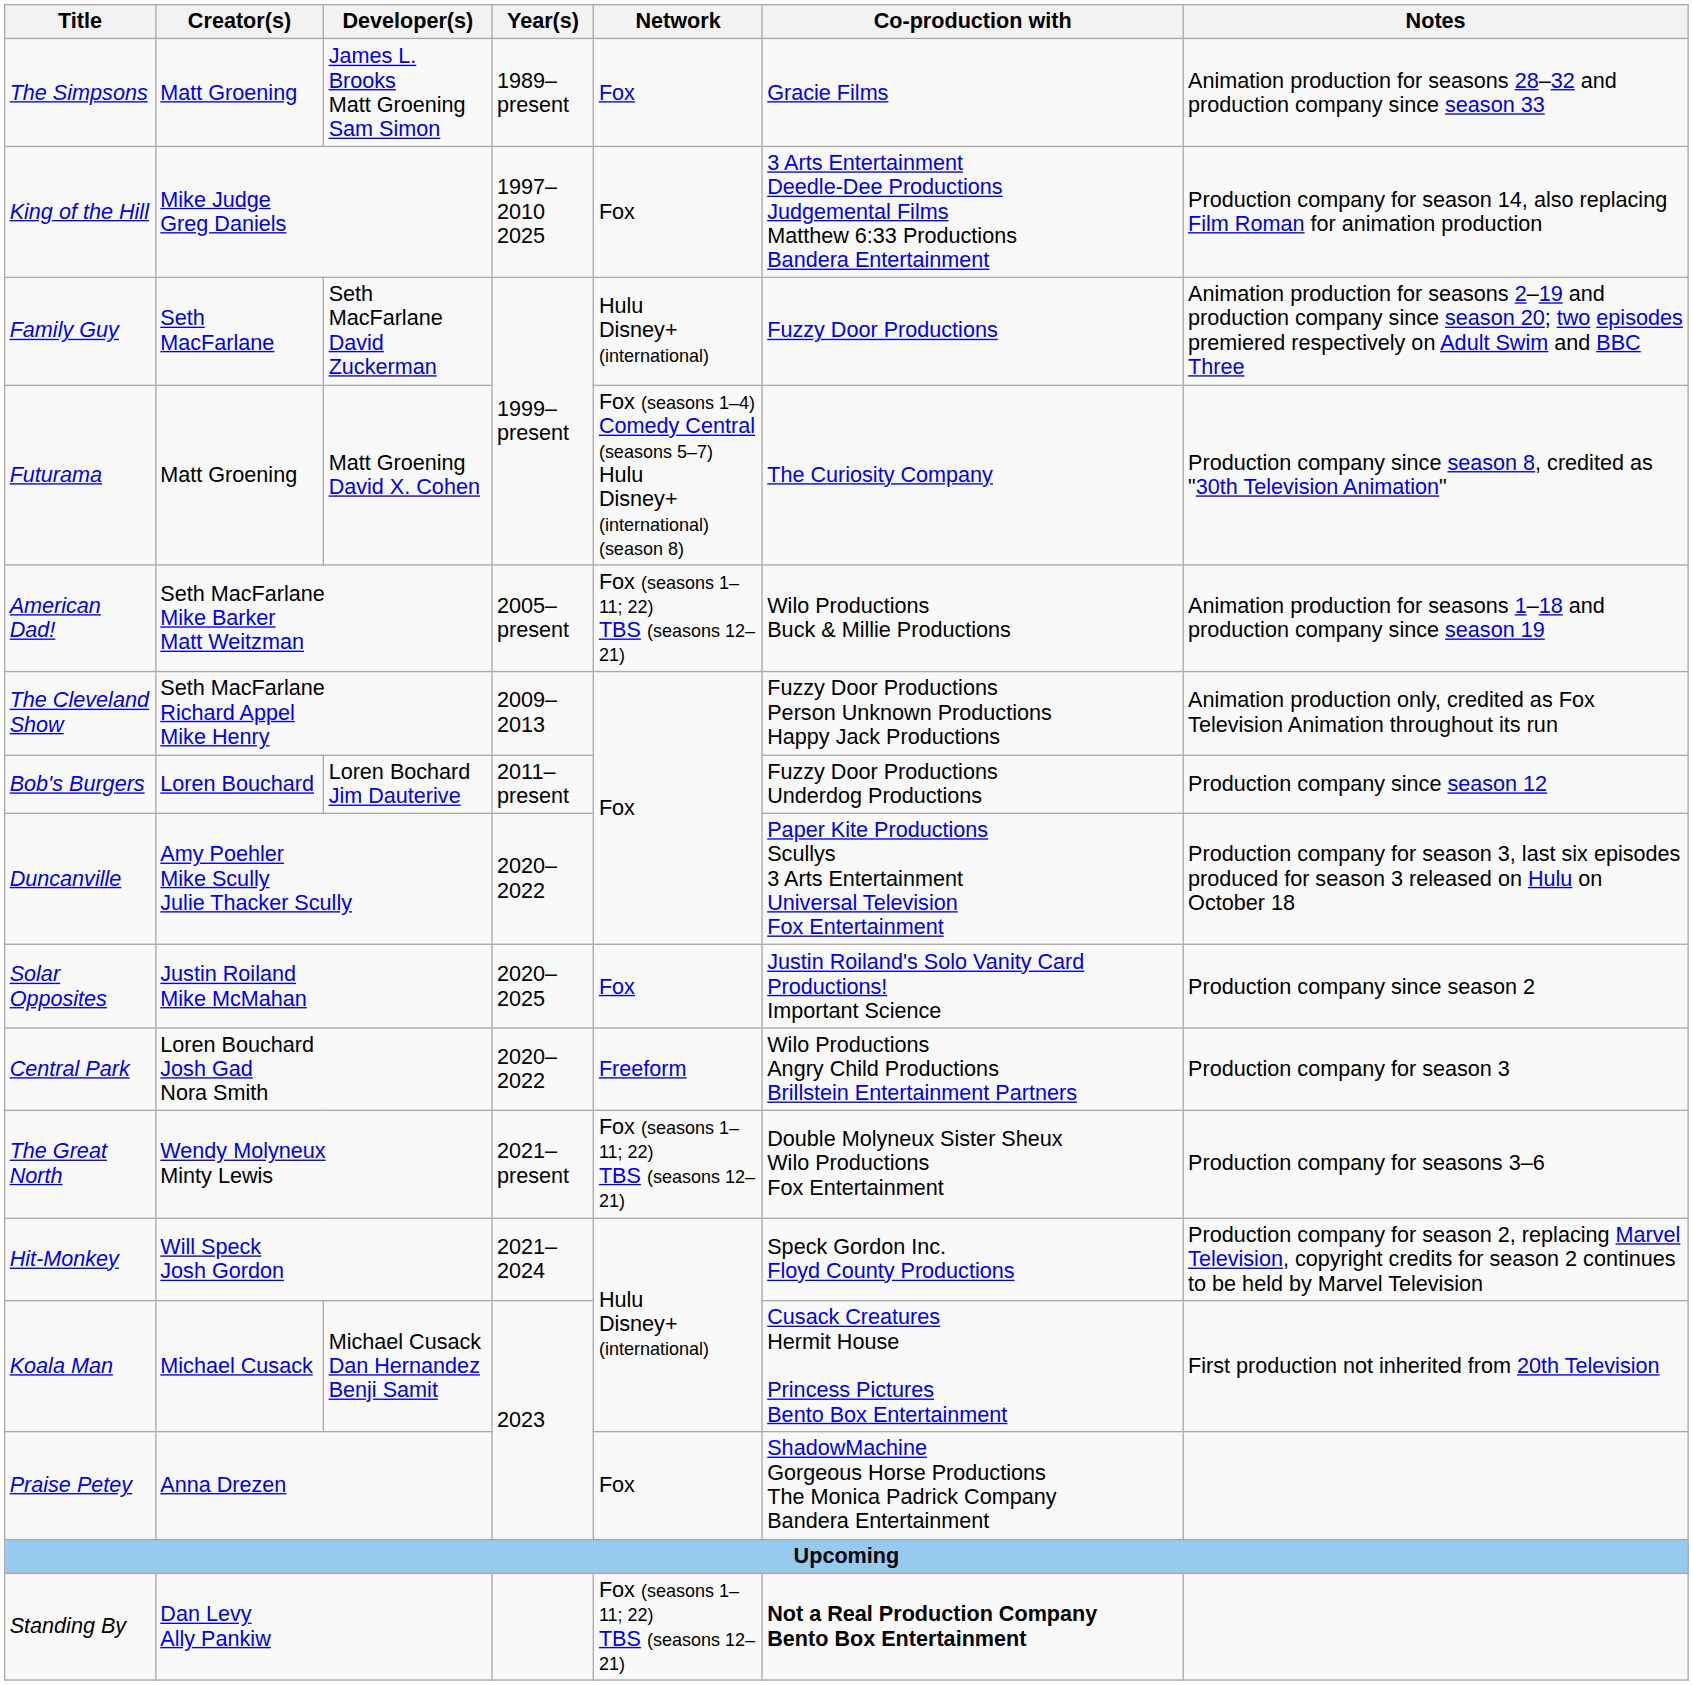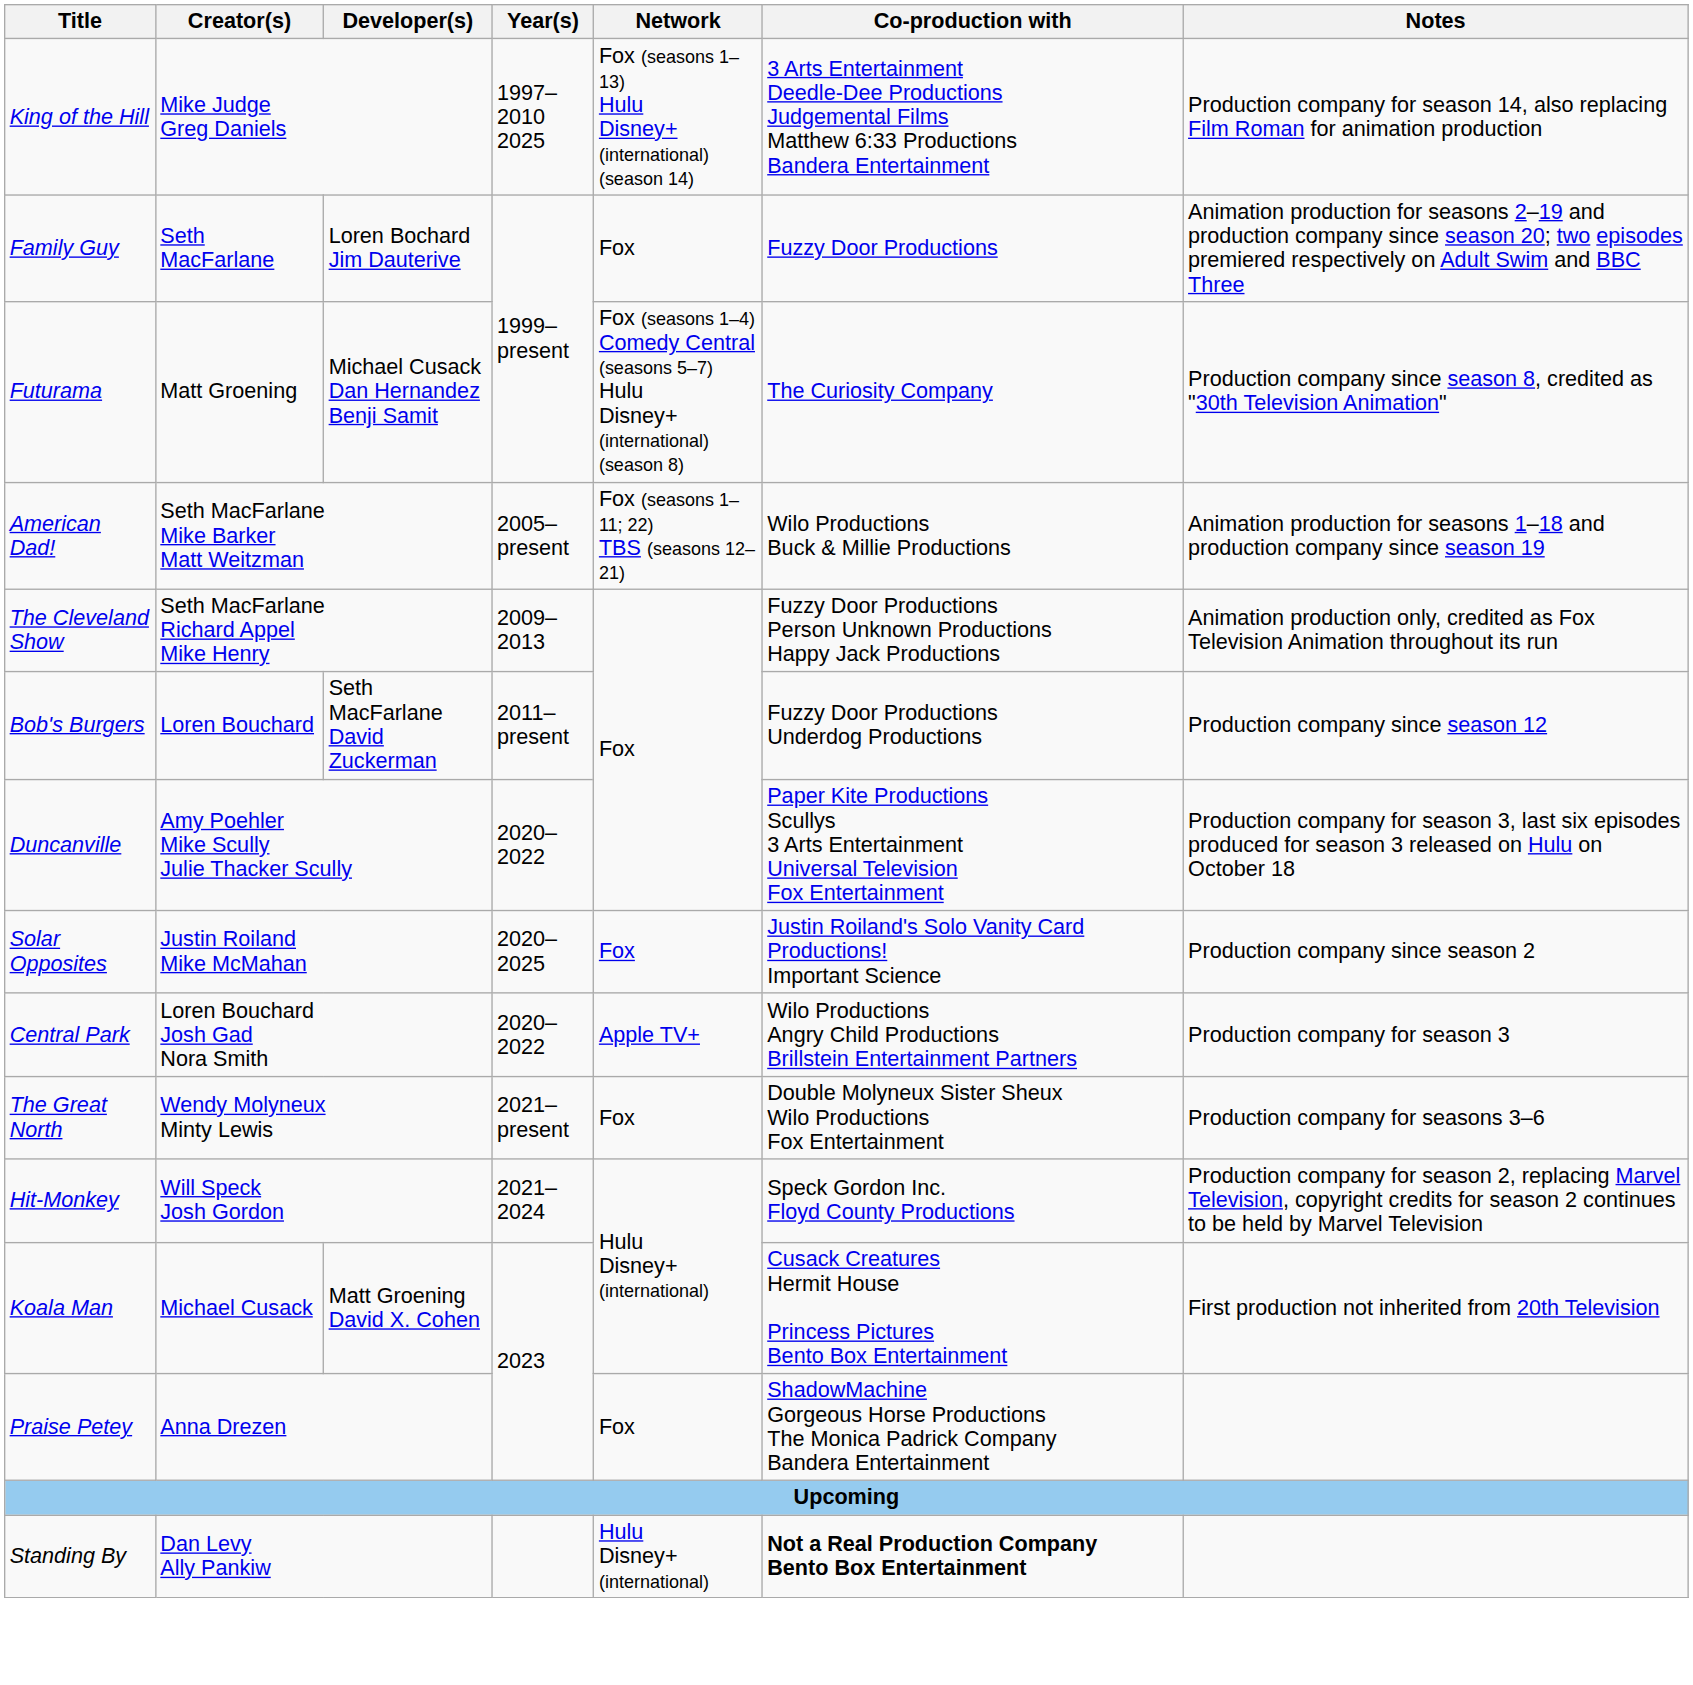- row: The Simpsons | Matt Groening | James L. Brooks Matt Groening Sam Simon | 1989–present | Fox | Gracie Films | Animation production for seasons 28–32 and production company since season 33
King of the Hill | Network: Fox -> Fox (seasons 1–13) Hulu Disney+ (international) (season 14)
Family Guy | Developer(s): Seth MacFarlane David Zuckerman -> Loren Bochard Jim Dauterive
Family Guy | Network: Hulu Disney+ (international) -> Fox
Futurama | Developer(s): Matt Groening David X. Cohen -> Michael Cusack Dan Hernandez Benji Samit
Bob's Burgers | Developer(s): Loren Bochard Jim Dauterive -> Seth MacFarlane David Zuckerman
Central Park | Network: Freeform -> Apple TV+
The Great North | Network: Fox (seasons 1–11; 22) TBS (seasons 12–21) -> Fox
Koala Man | Developer(s): Michael Cusack Dan Hernandez Benji Samit -> Matt Groening David X. Cohen
Standing By | Network: Fox (seasons 1–11; 22) TBS (seasons 12–21) -> Hulu Disney+ (international)
